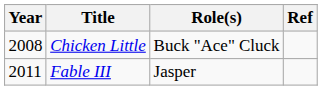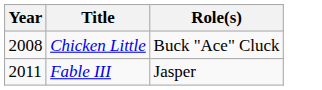- column: Ref
